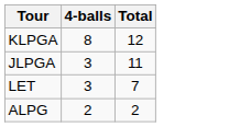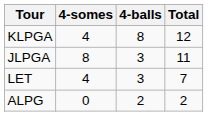+ column: 4-somes | 4 | 8 | 4 | 0
